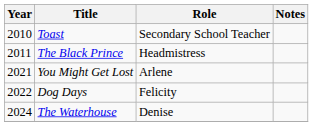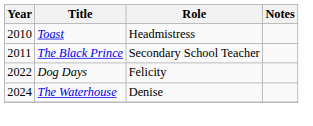Toast | Role: Secondary School Teacher -> Headmistress
The Black Prince | Role: Headmistress -> Secondary School Teacher
- row: 2021 | You Might Get Lost | Arlene
